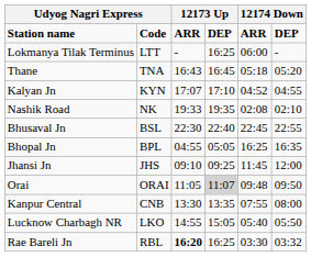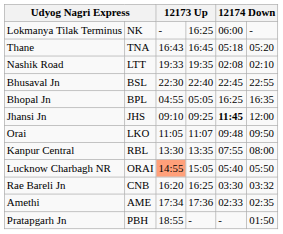- row: Station name | Code | ARR | DEP | ARR | DEP
Lokmanya Tilak Terminus | column 2: LTT -> NK
- row: Kalyan Jn | KYN | 17:07 | 17:10 | 04:52 | 04:55
Nashik Road | column 2: NK -> LTT
Jhansi Jn | column 5: normal -> bold
Orai | column 2: ORAI -> LKO
Orai | column 4: lightgrey background -> no background
Kanpur Central | column 2: CNB -> RBL
Lucknow Charbagh NR | column 2: LKO -> ORAI
Lucknow Charbagh NR | column 3: no background -> lightsalmon background
Rae Bareli Jn | column 2: RBL -> CNB
Rae Bareli Jn | column 3: bold -> normal
+ row: Amethi | AME | 17:34 | 17:36 | 02:33 | 02:35
+ row: Pratapgarh Jn | PBH | 18:55 | - | - | 01:50
